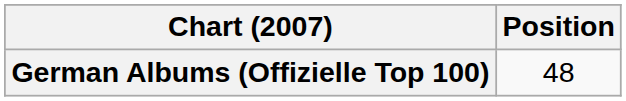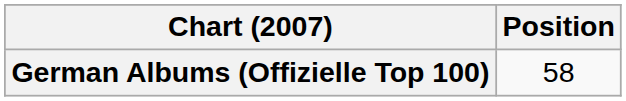German Albums (Offizielle Top 100) | Position: 48 -> 58
